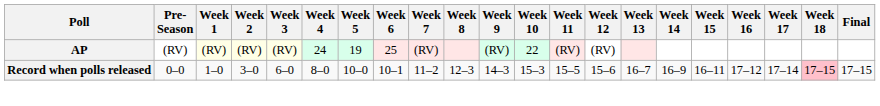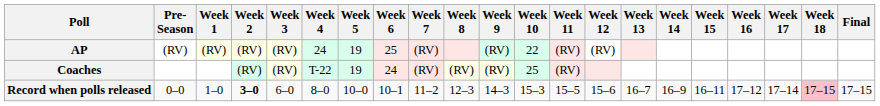+ row: Coaches | (RV) | (RV) | T-22 | 19 | 24 | (RV) | (RV) | (RV) | 25 | (RV)
Record when polls released | Week 2: normal -> bold
